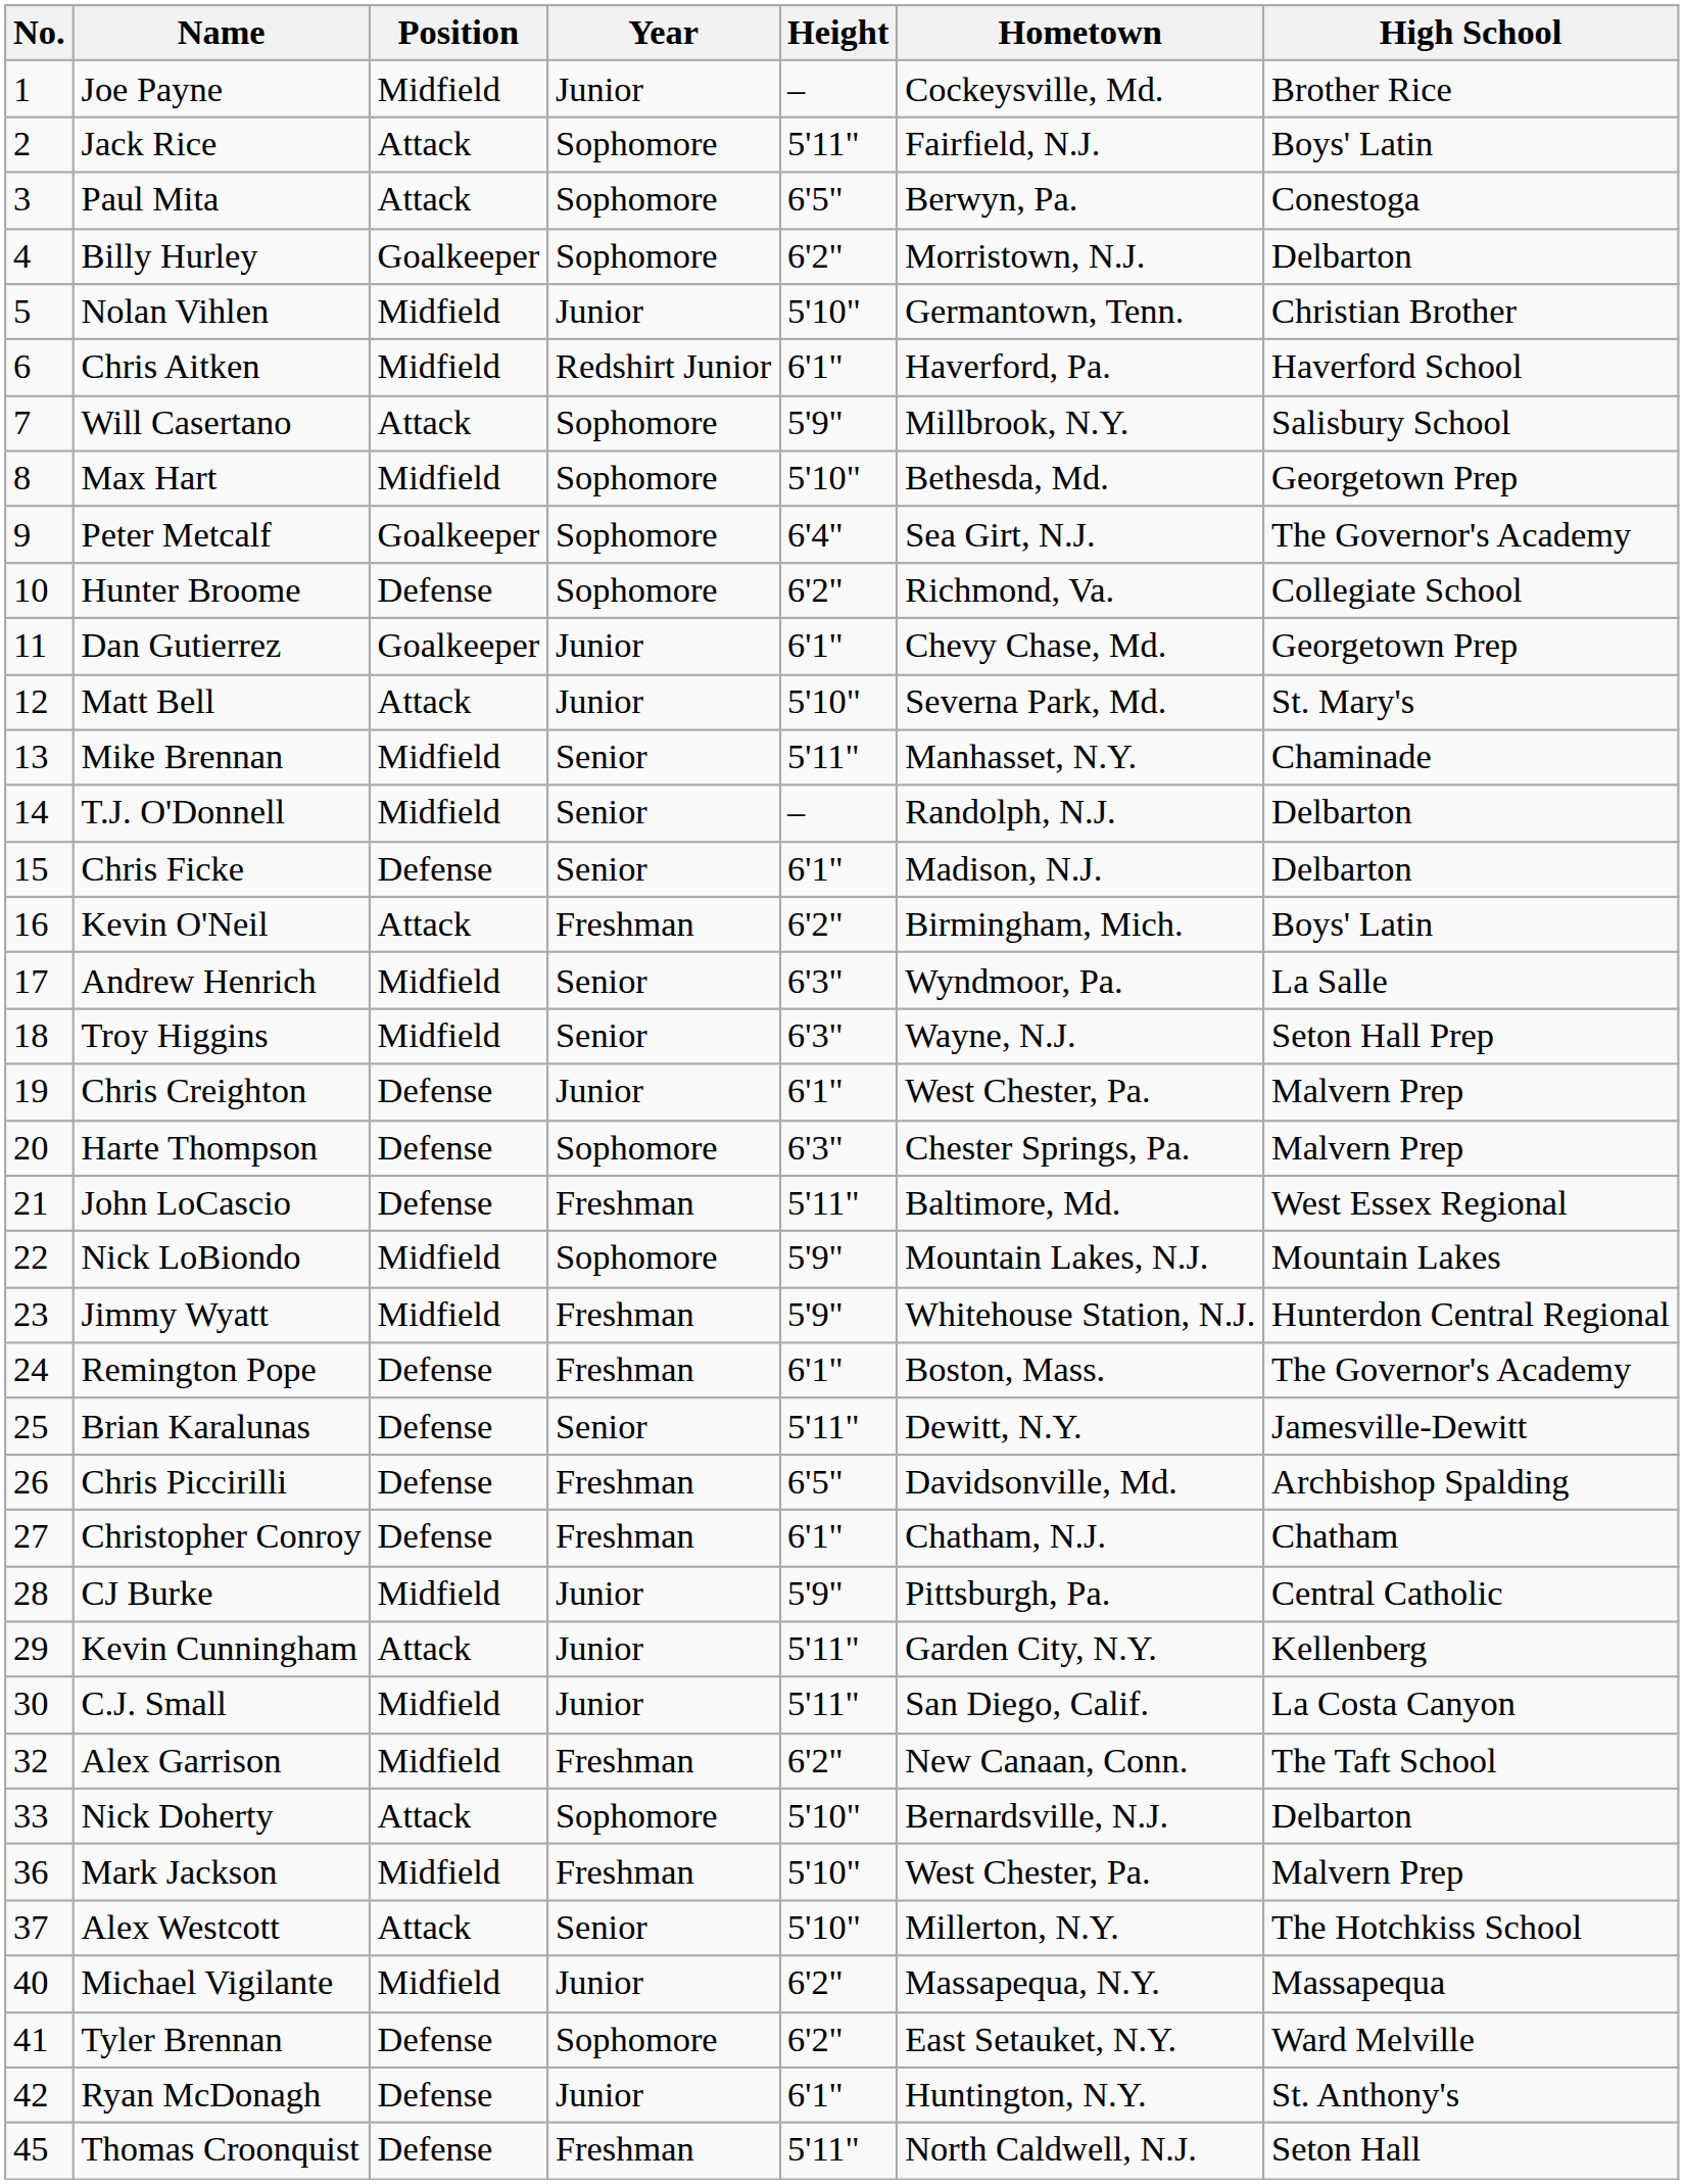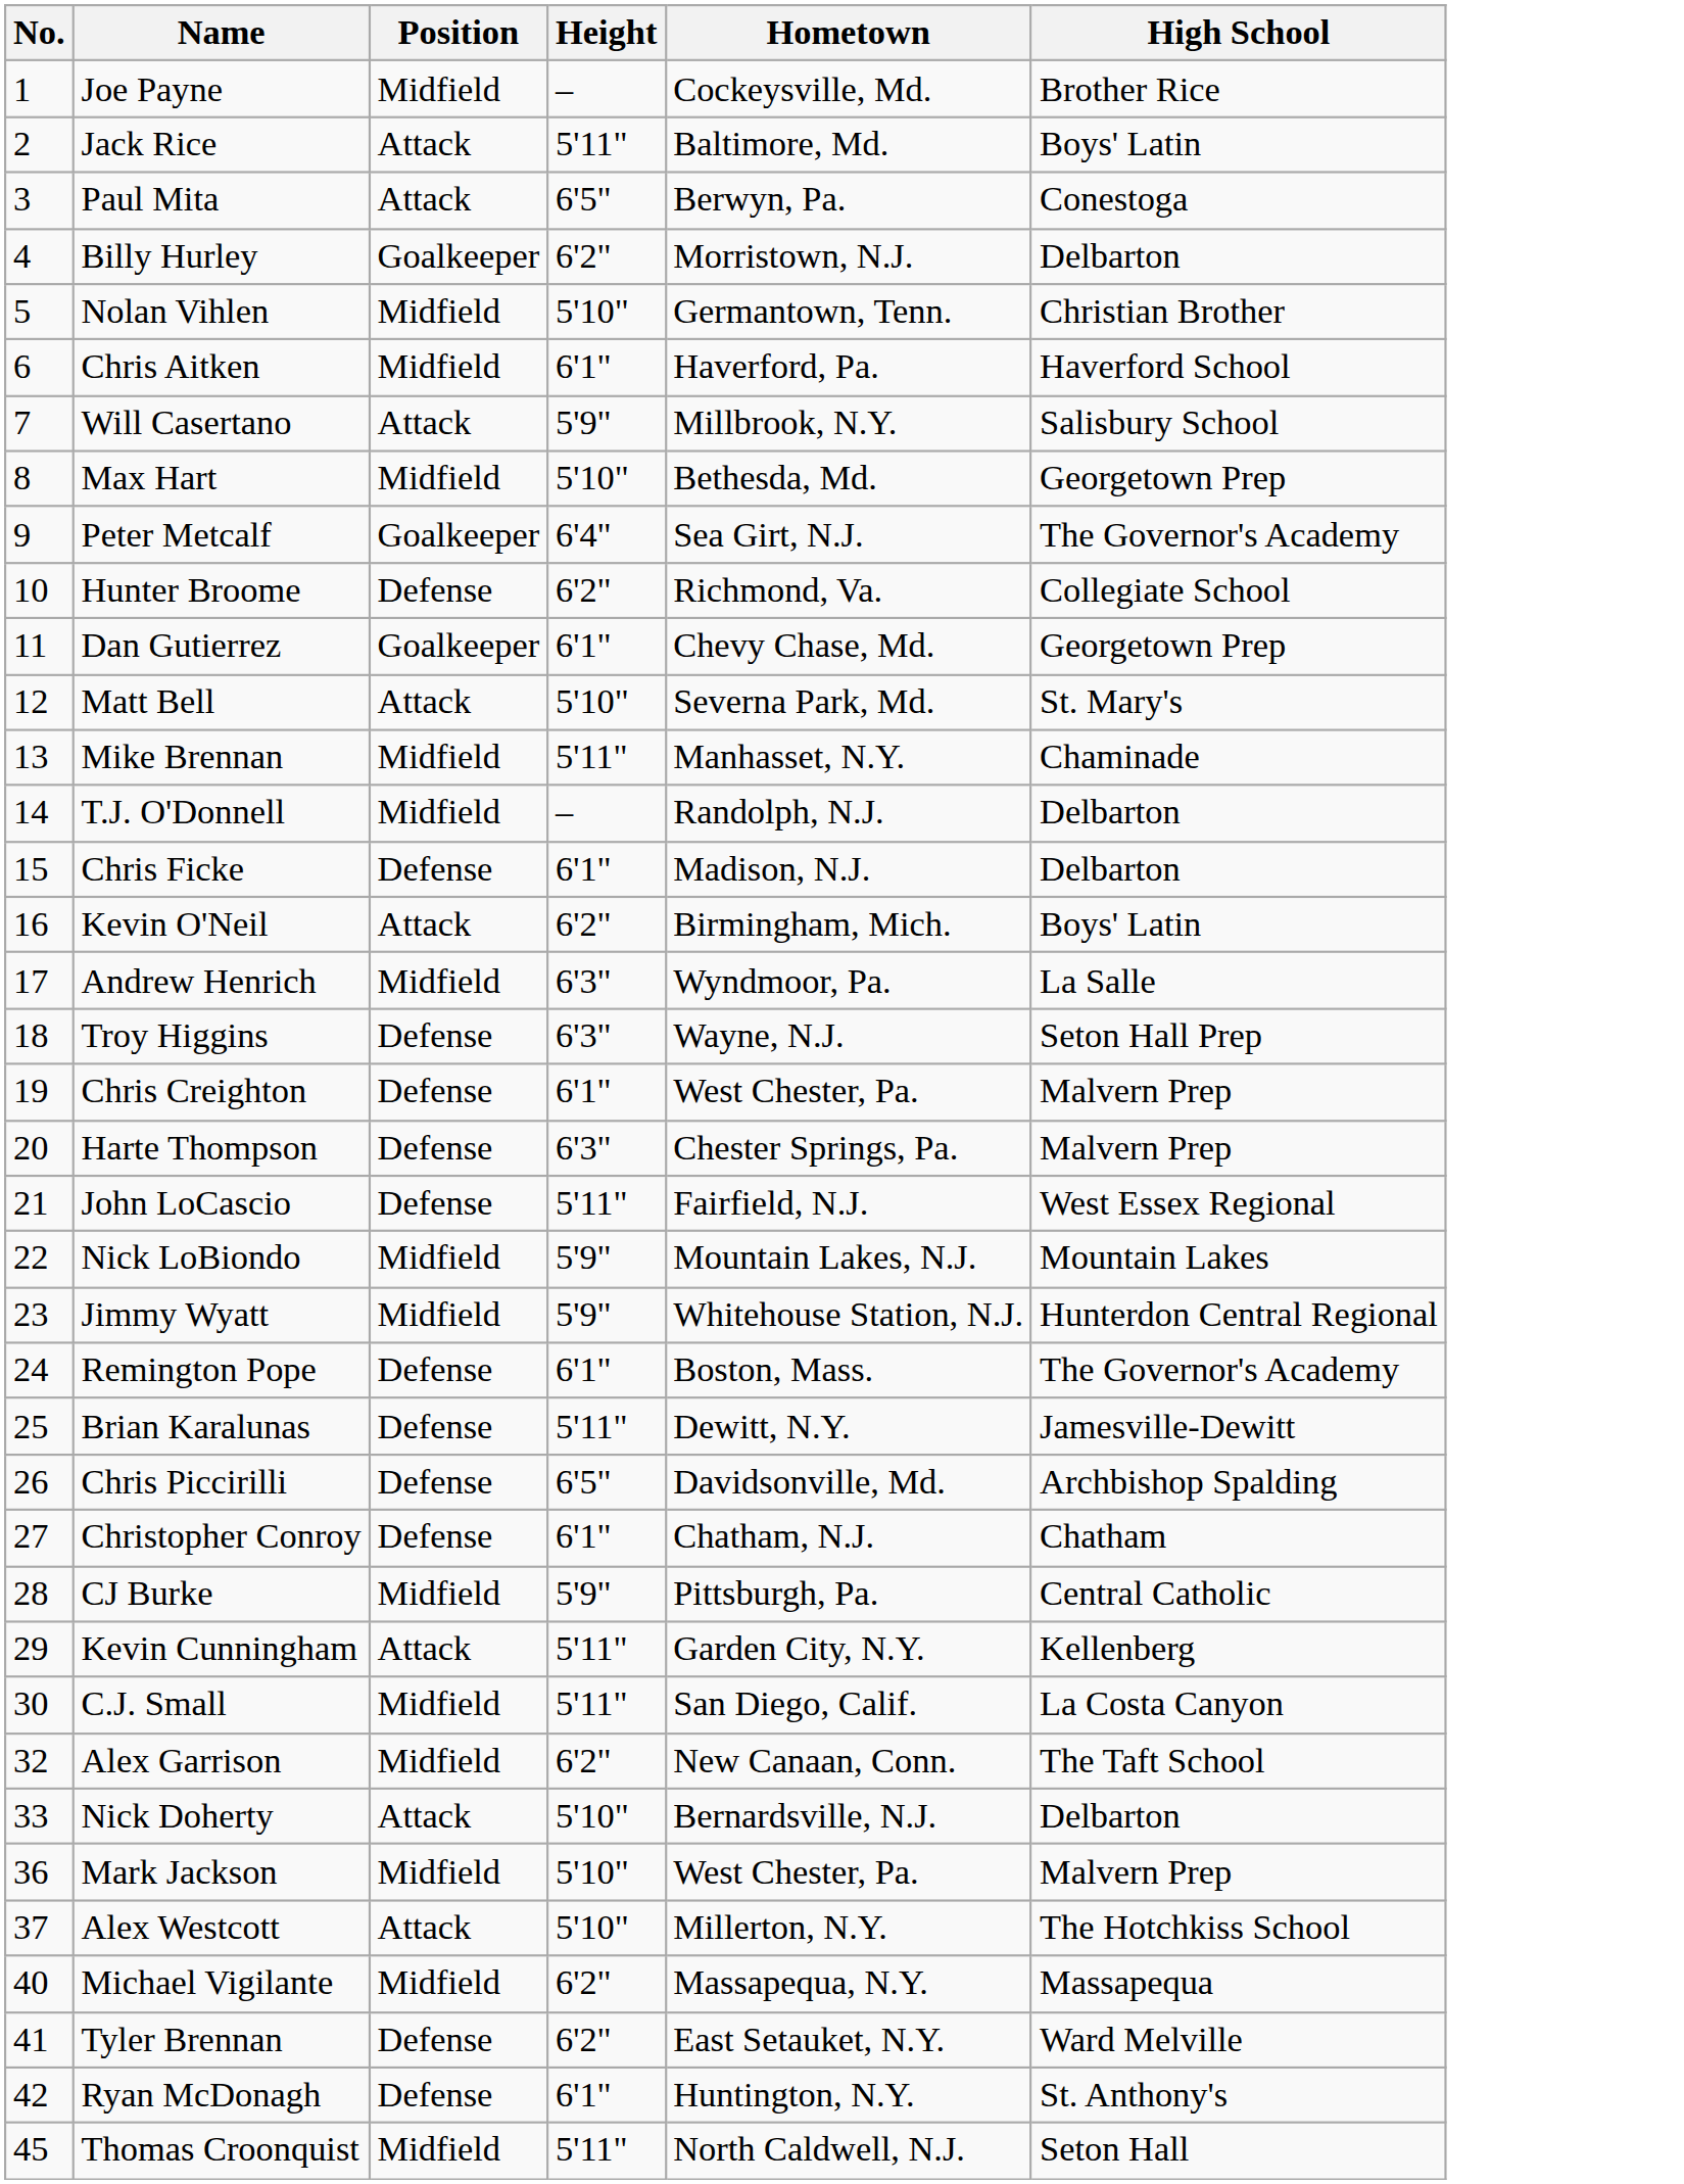- column: Year | Junior | Sophomore | Sophomore | Sophomore | Junior | Redshirt Junior | Sophomore | Sophomore | Sophomore | Sophomore | Junior | Junior | Senior | Senior | Senior | Freshman | Senior | Senior | Junior | Sophomore | Freshman | Sophomore | Freshman | Freshman | Senior | Freshman | Freshman | Junior | Junior | Junior | Freshman | Sophomore | Freshman | Senior | Junior | Sophomore | Junior | Freshman
Jack Rice | Hometown: Fairfield, N.J. -> Baltimore, Md.
Troy Higgins | Position: Midfield -> Defense
John LoCascio | Hometown: Baltimore, Md. -> Fairfield, N.J.
Thomas Croonquist | Position: Defense -> Midfield
